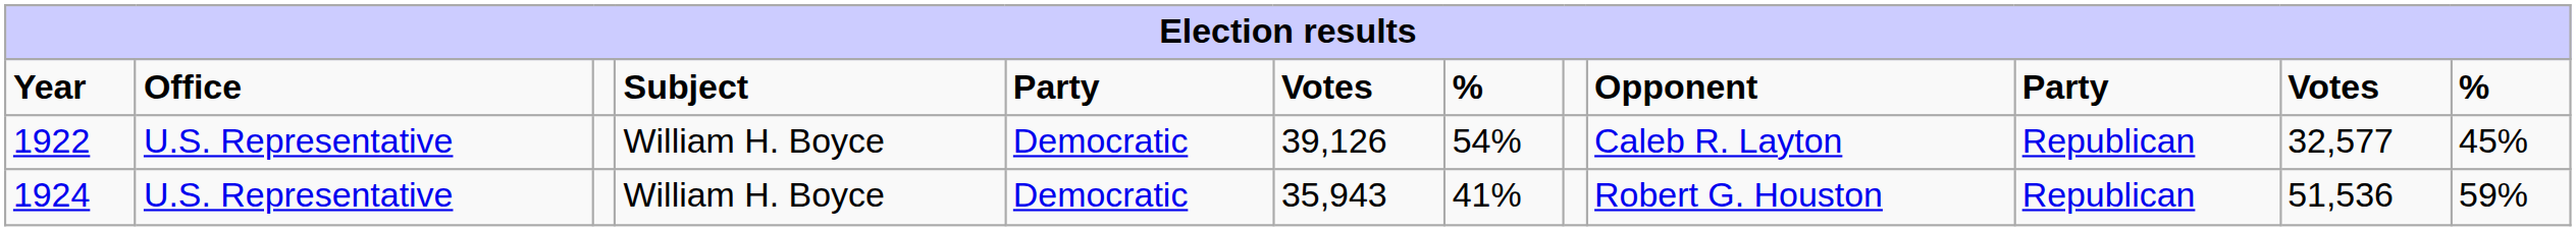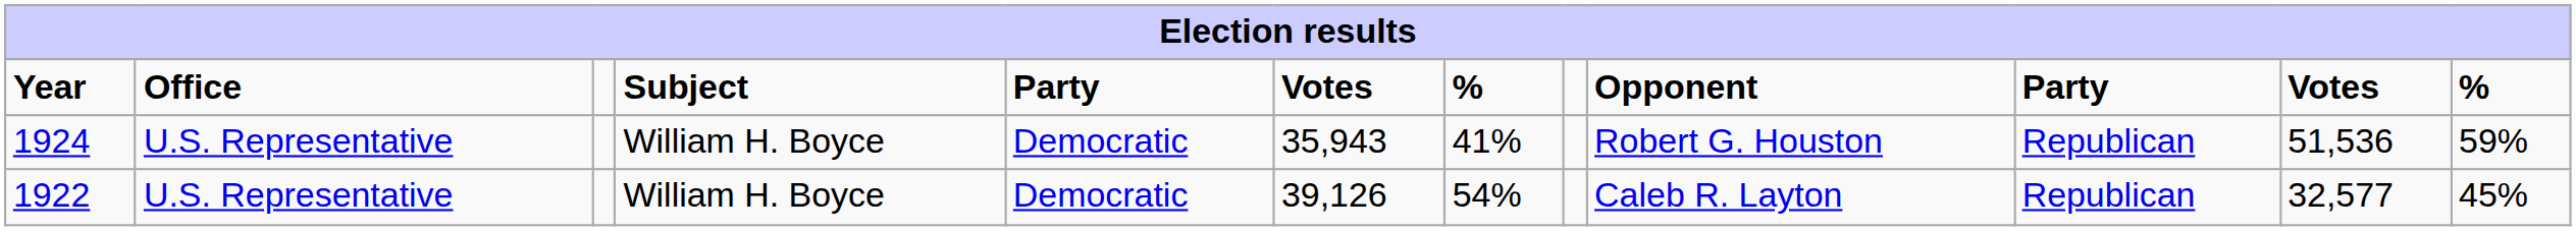rows swapped: 1922 <-> 1924
